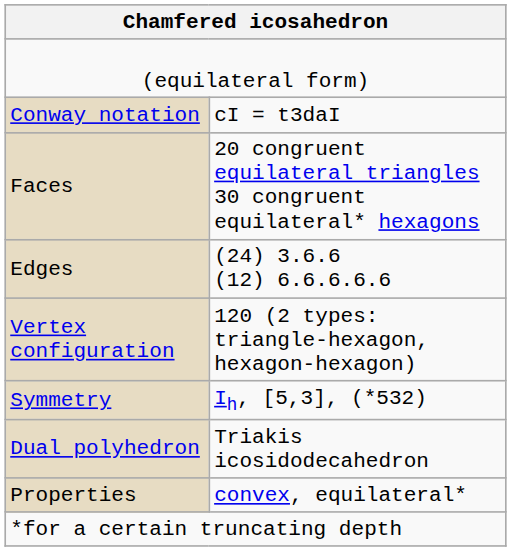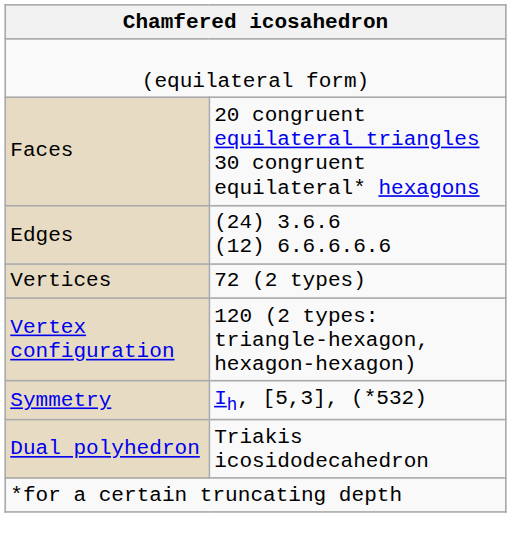- row: Conway notation | cI = t3daI
+ row: Vertices | 72 (2 types)
- row: Properties | convex, equilateral*
